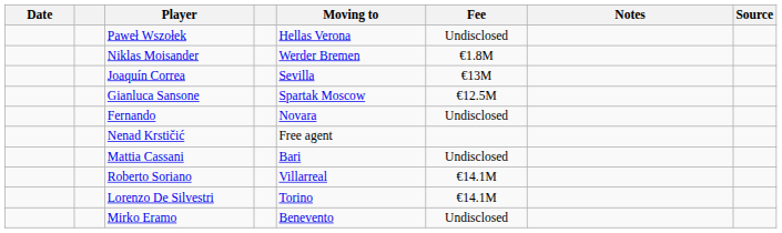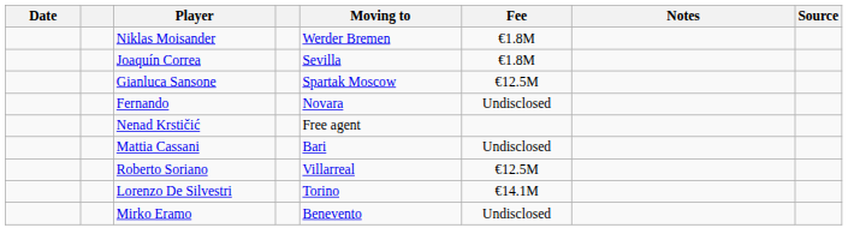- row: Paweł Wszołek | Hellas Verona | Undisclosed
Joaquín Correa | Fee: €13M -> €1.8M
Roberto Soriano | Fee: €14.1M -> €12.5M
